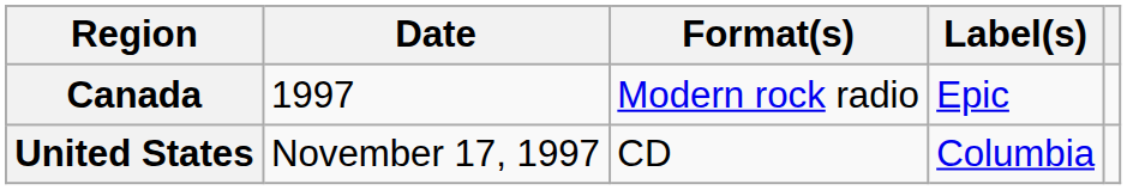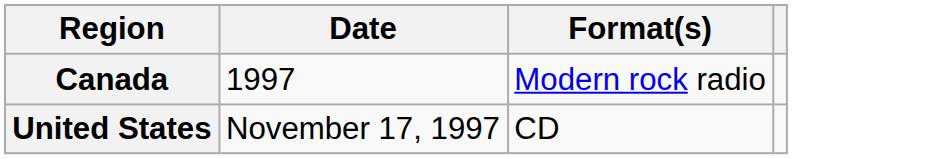- column: Label(s) | Epic | Columbia
